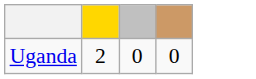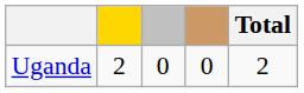+ column: Total | 2
